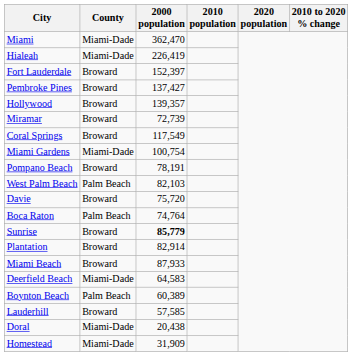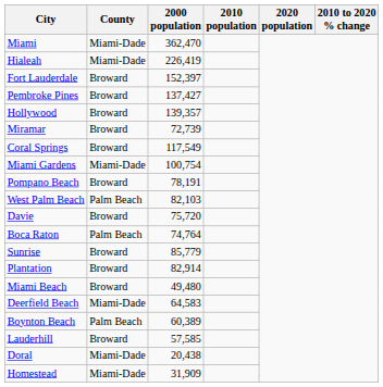Sunrise | 2000 population: bold -> normal
Miami Beach | 2000 population: 87,933 -> 49,480
